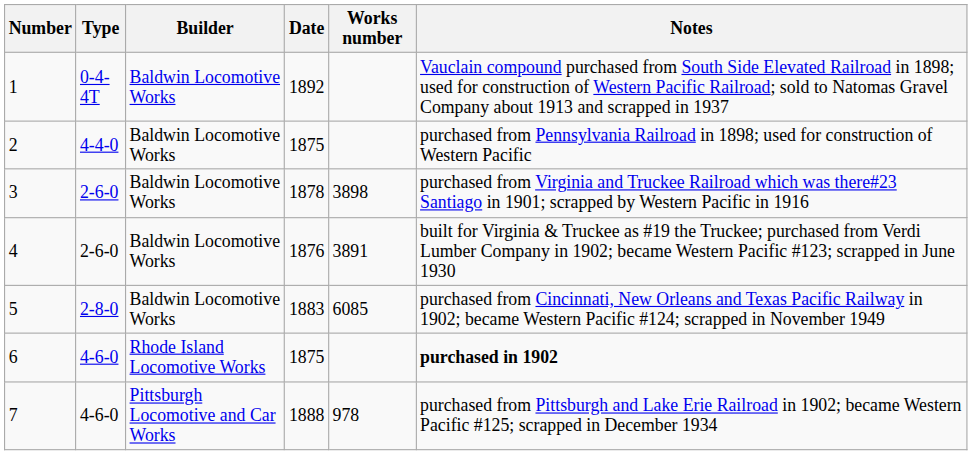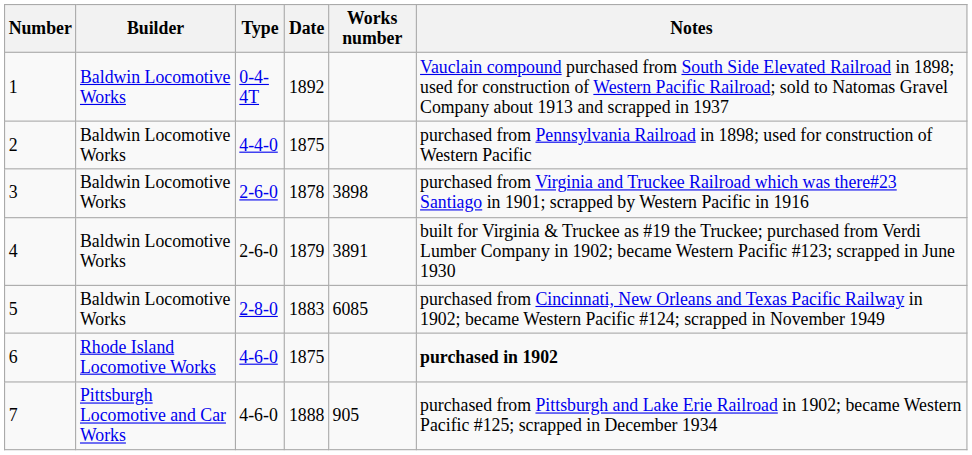columns swapped: Builder <-> Type
4 | Date: 1876 -> 1879
7 | Works number: 978 -> 905
